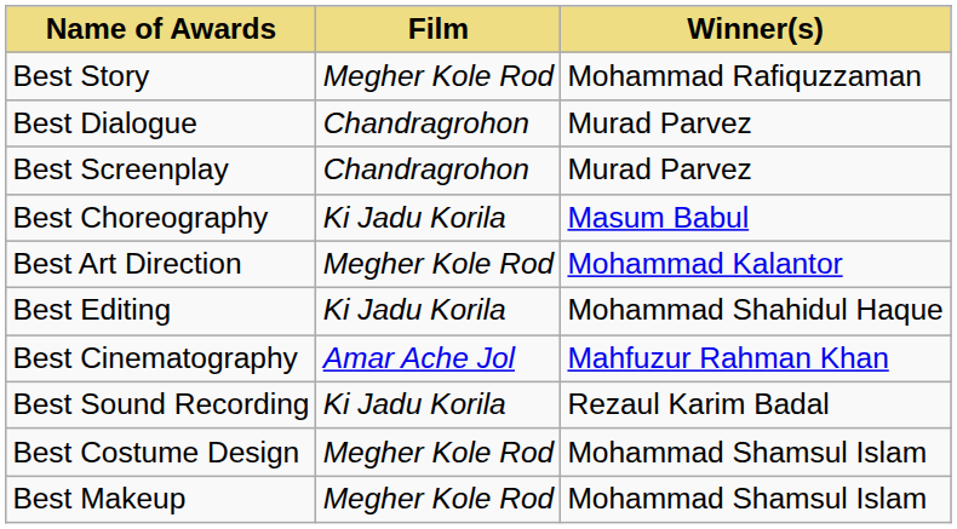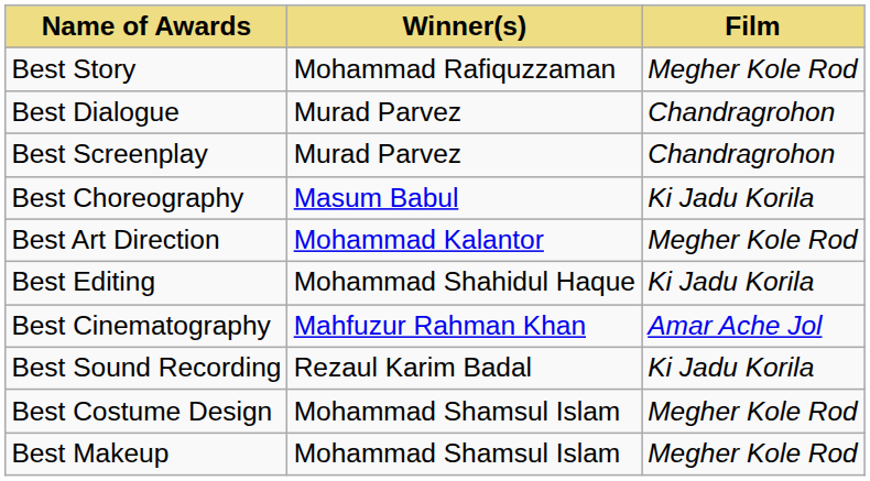columns swapped: Winner(s) <-> Film
